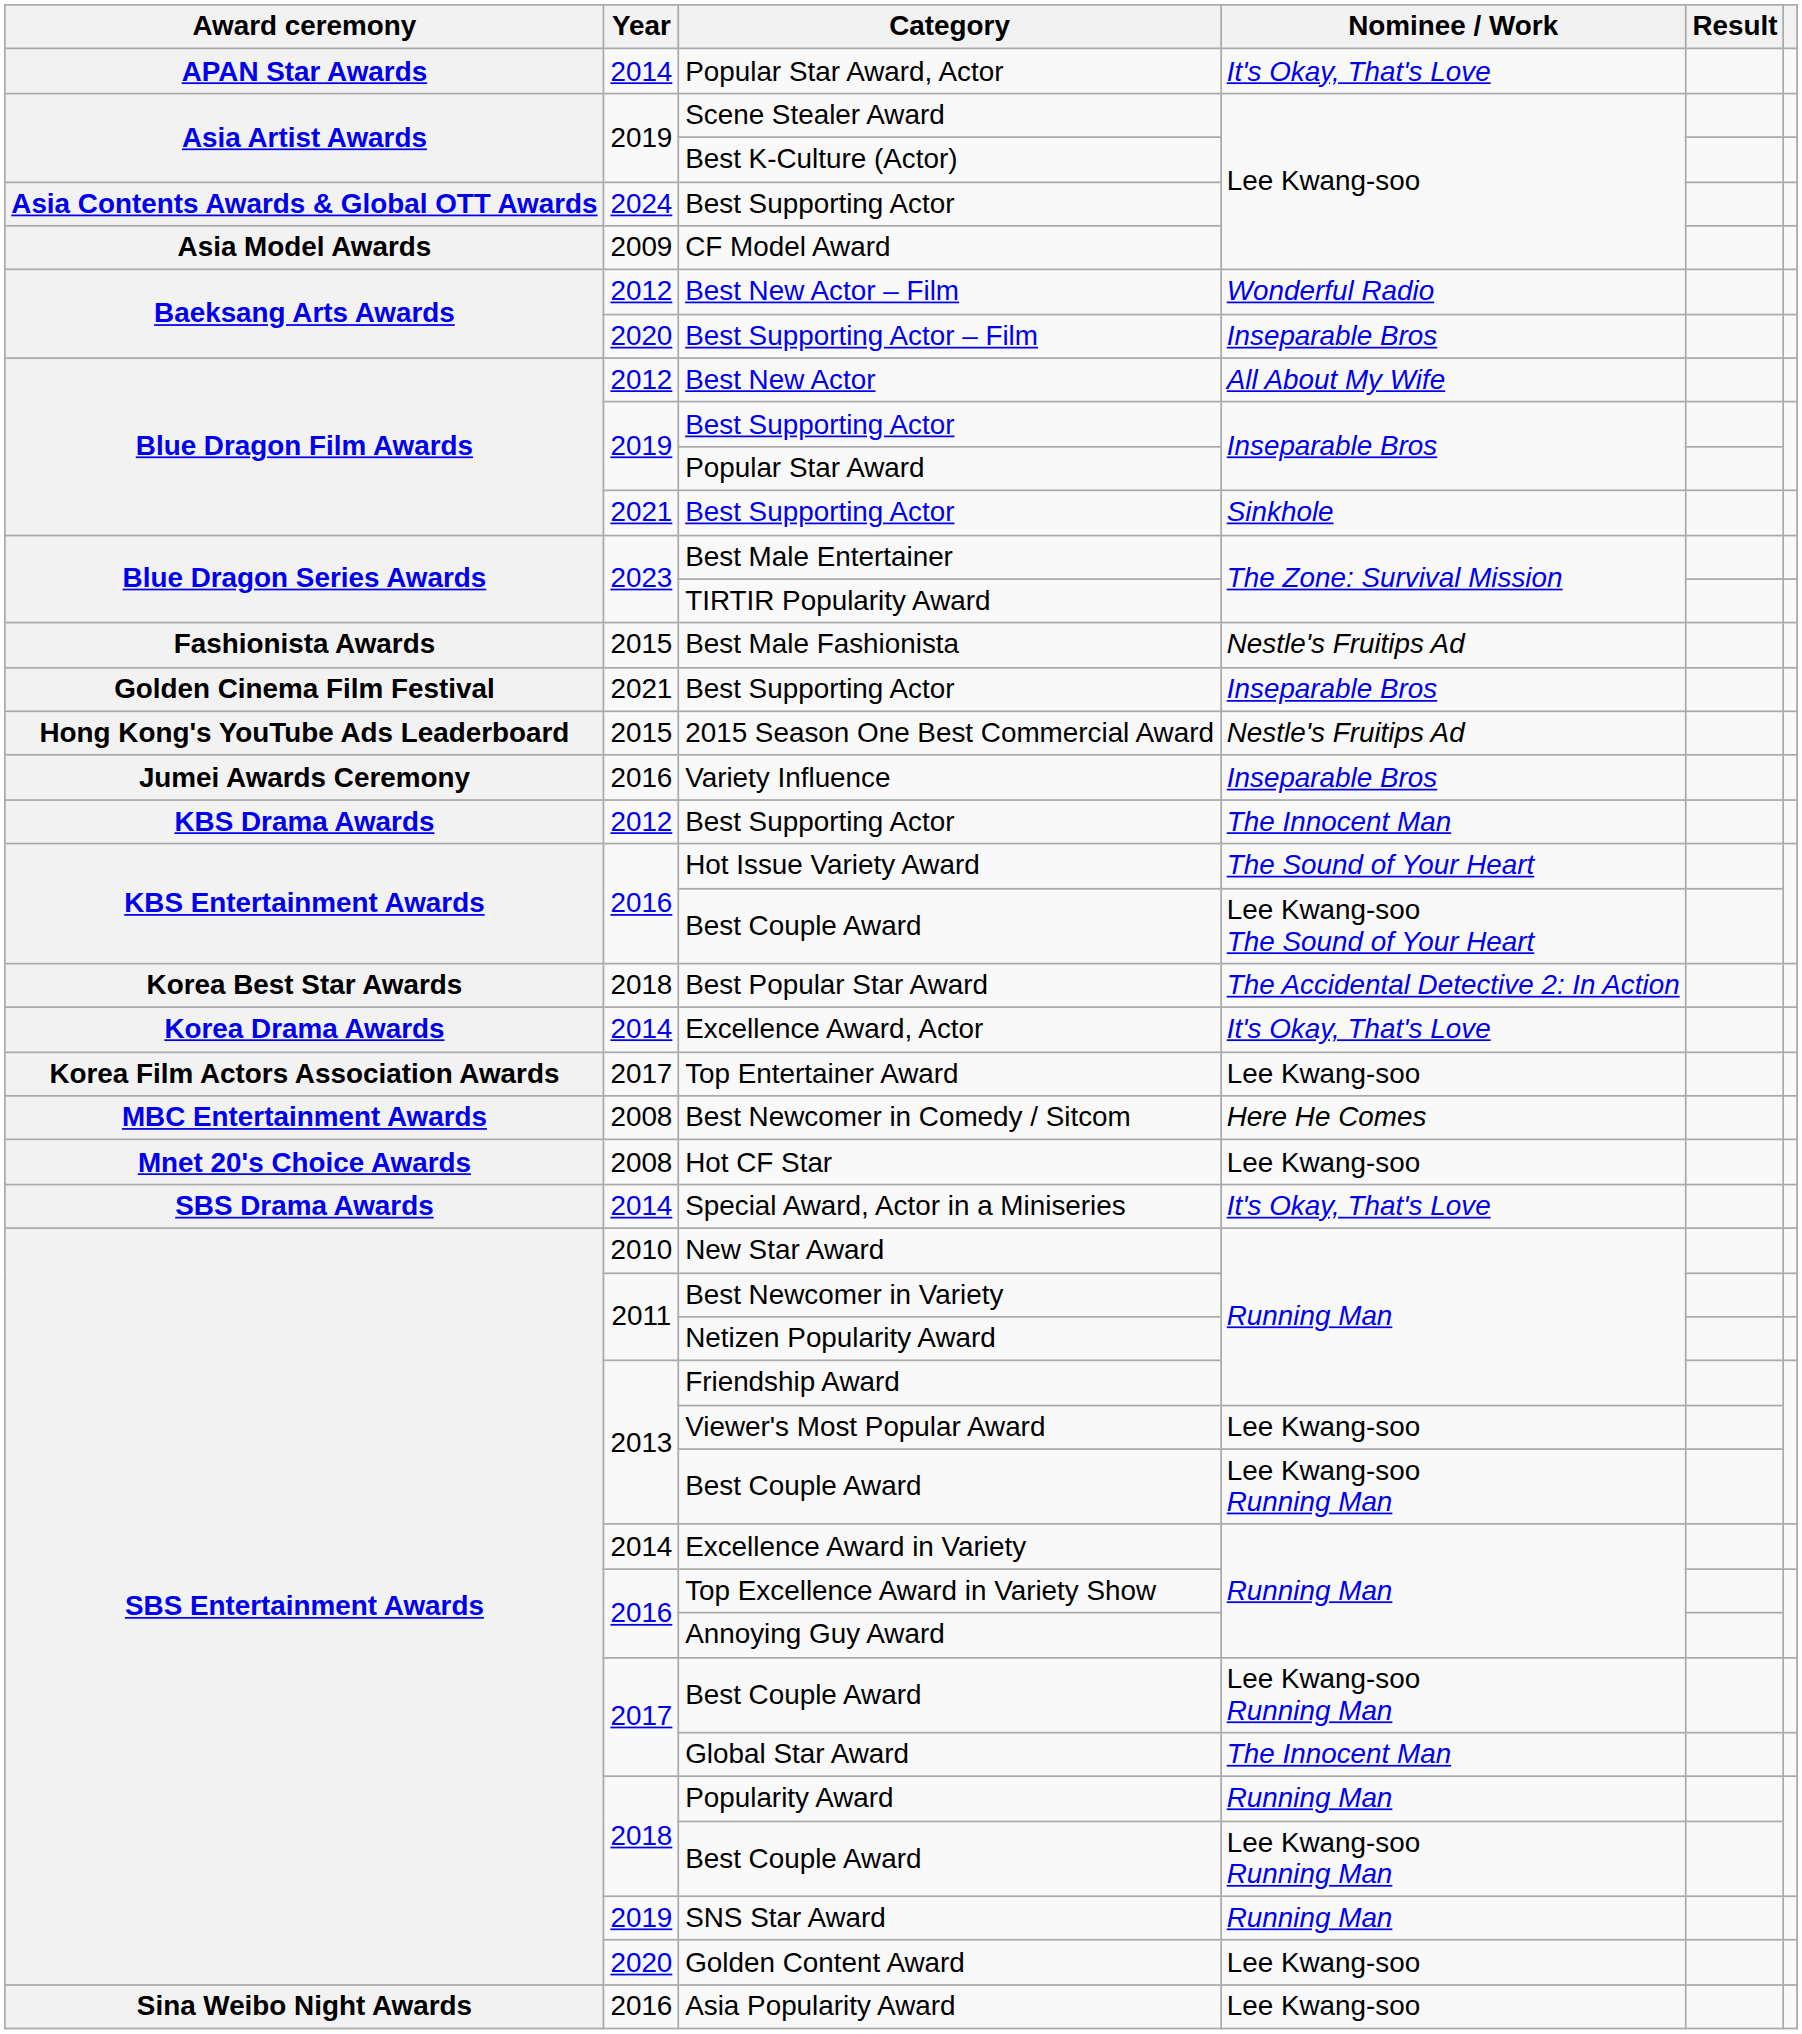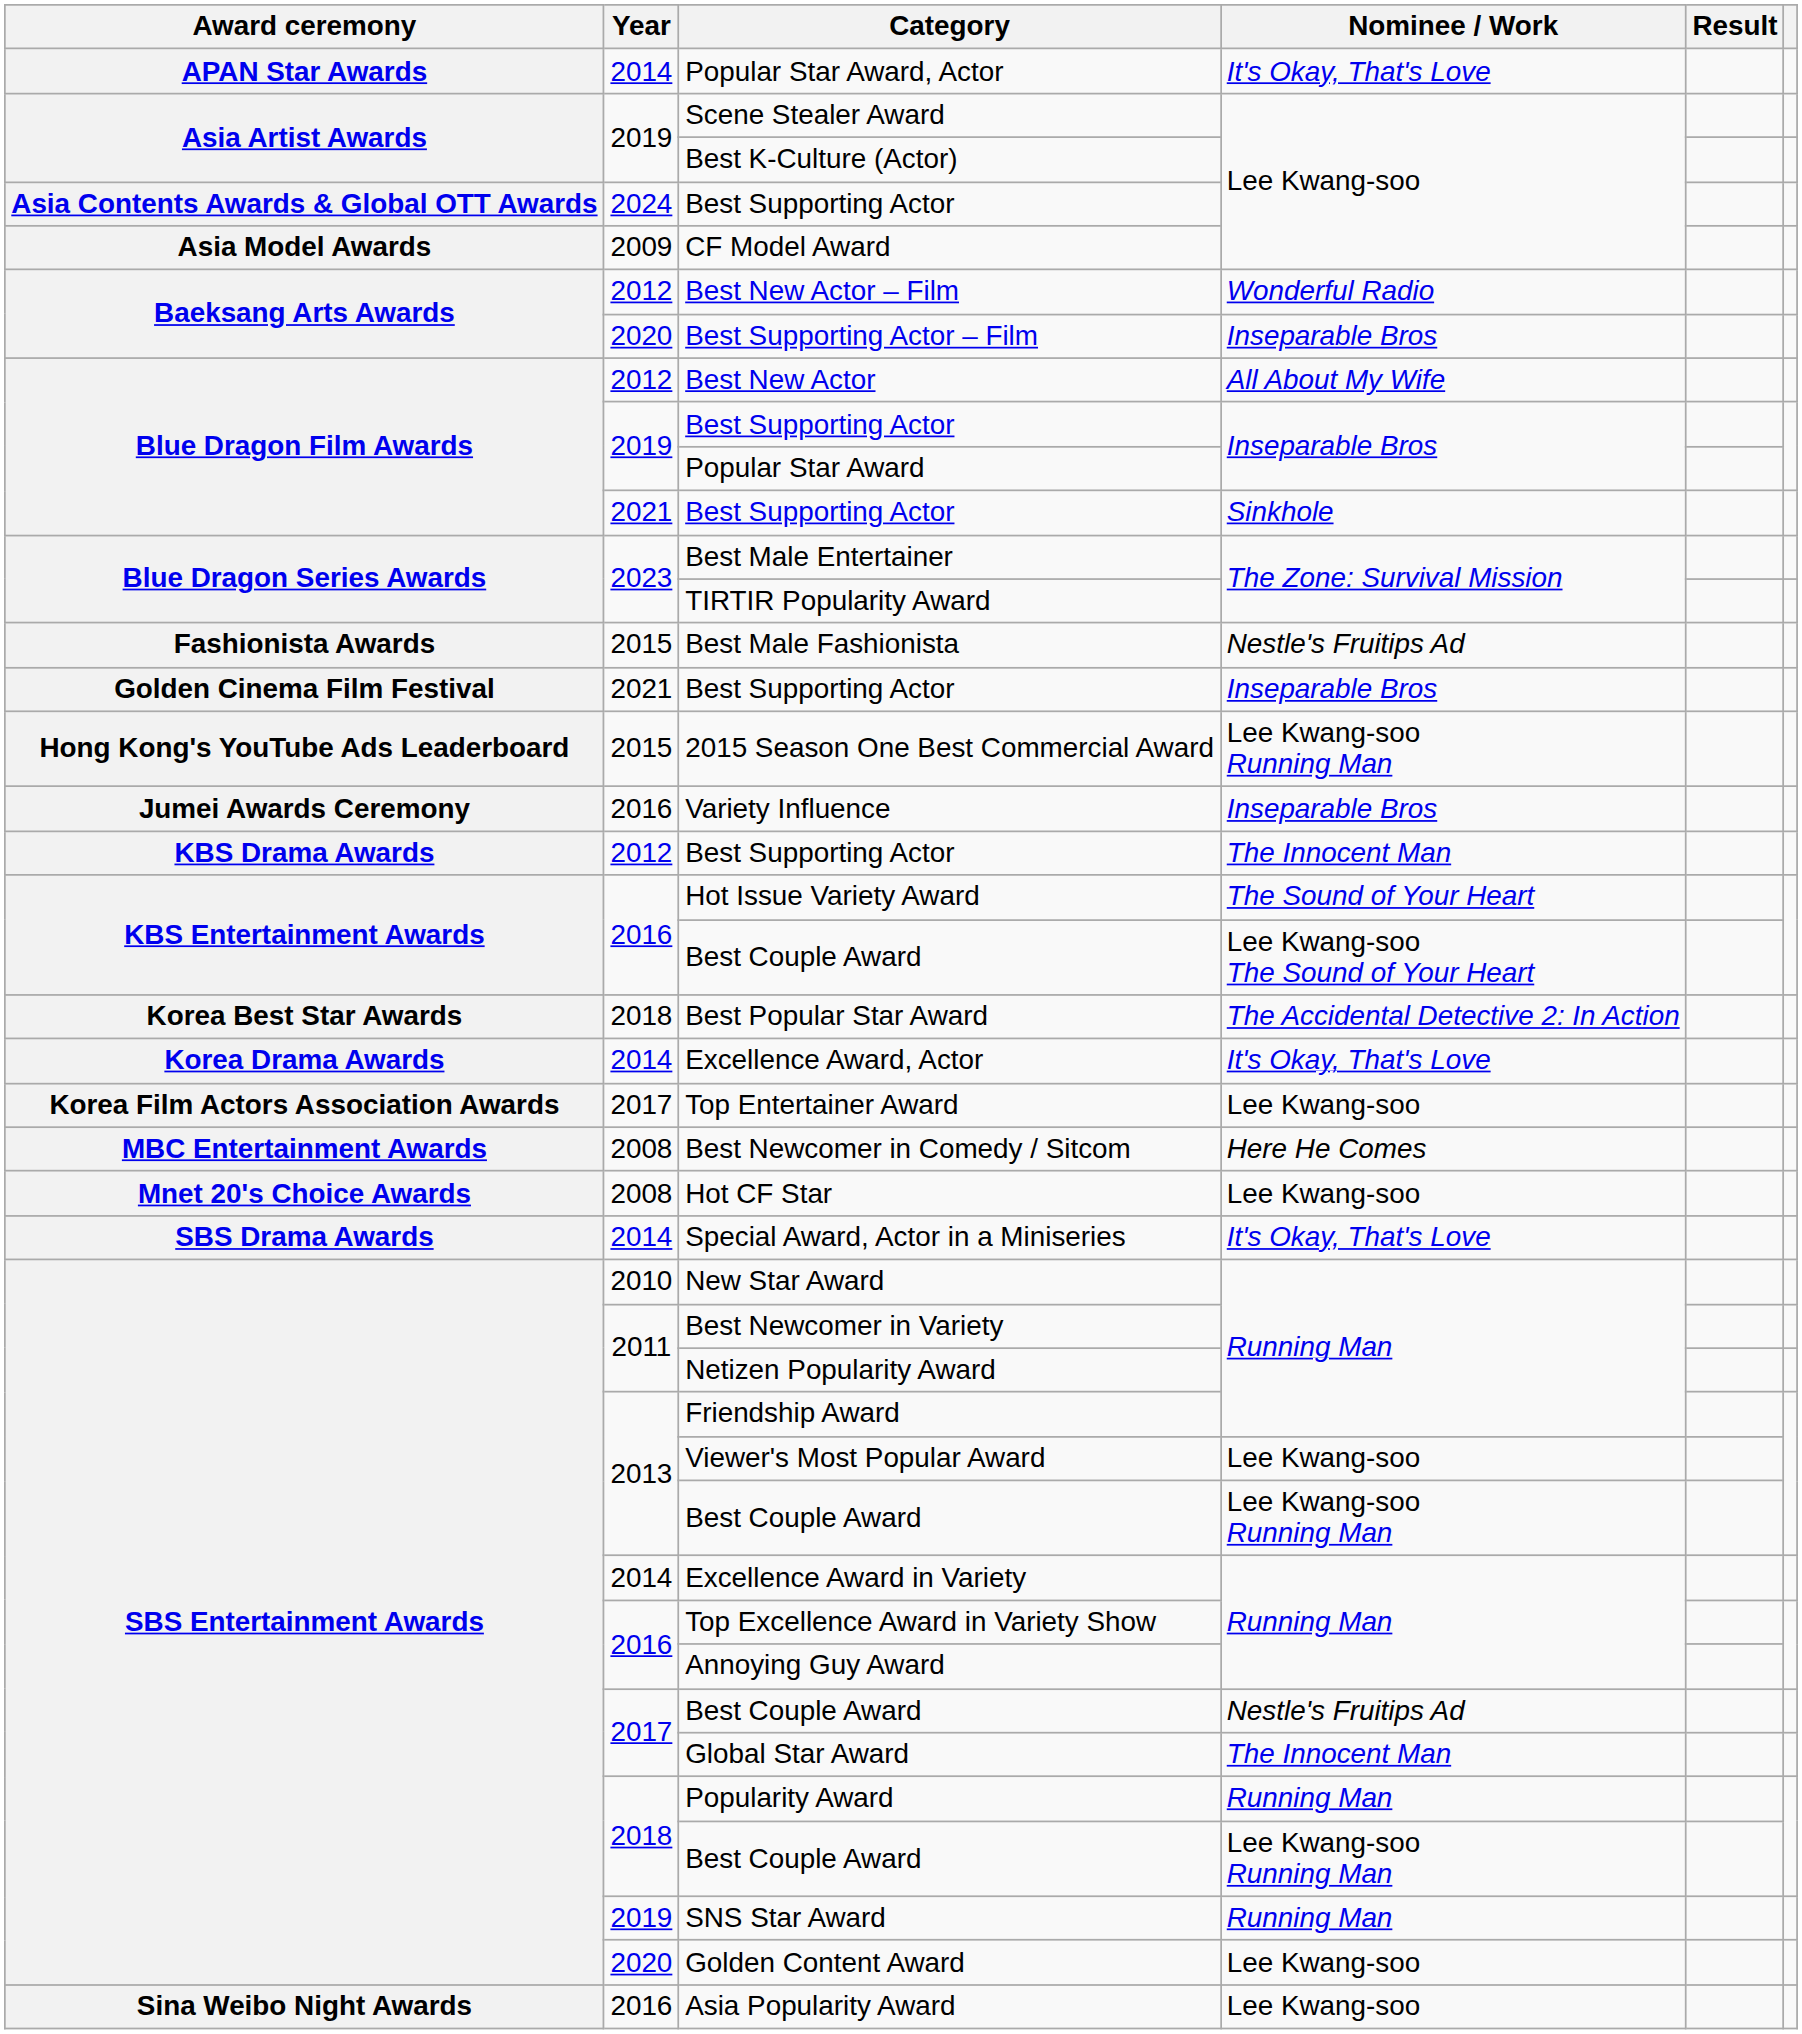2015 Season One Best Commercial Award | Nominee / Work: Nestle's Fruitips Ad -> Lee Kwang-soo Running Man
2017 / Best Couple Award | Nominee / Work: Lee Kwang-soo Running Man -> Nestle's Fruitips Ad
